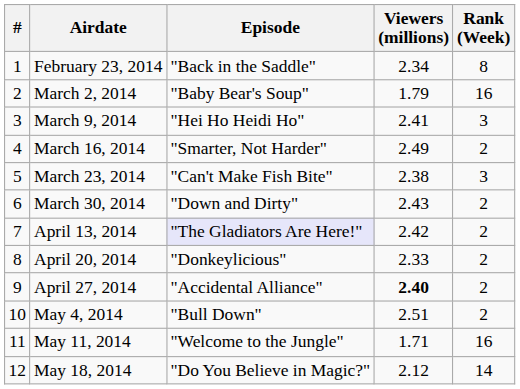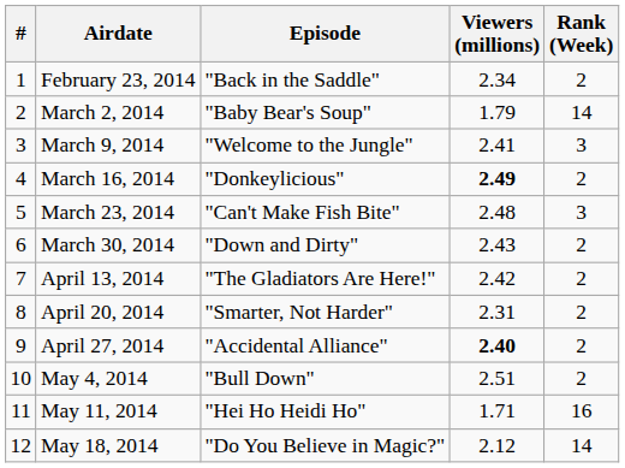February 23, 2014 | Rank (Week): 8 -> 2
March 2, 2014 | Rank (Week): 16 -> 14
March 9, 2014 | Episode: "Hei Ho Heidi Ho" -> "Welcome to the Jungle"
March 16, 2014 | Episode: "Smarter, Not Harder" -> "Donkeylicious"
March 16, 2014 | Viewers (millions): normal -> bold
March 23, 2014 | Viewers (millions): 2.38 -> 2.48
April 13, 2014 | Episode: lavender background -> no background
April 20, 2014 | Episode: "Donkeylicious" -> "Smarter, Not Harder"
April 20, 2014 | Viewers (millions): 2.33 -> 2.31
May 11, 2014 | Episode: "Welcome to the Jungle" -> "Hei Ho Heidi Ho"
